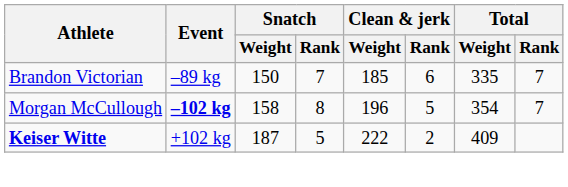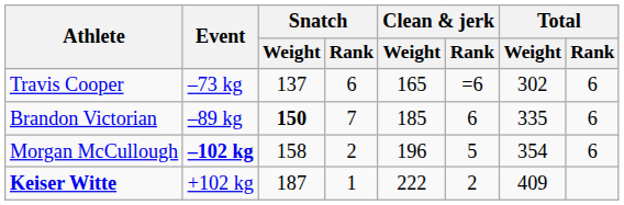+ row: Travis Cooper | –73 kg | 137 | 6 | 165 | =6 | 302 | 6
Brandon Victorian | Snatch / Weight: normal -> bold
Brandon Victorian | Total / Rank: 7 -> 6
Morgan McCullough | Snatch / Rank: 8 -> 2
Morgan McCullough | Total / Rank: 7 -> 6
Keiser Witte | Snatch / Rank: 5 -> 1
